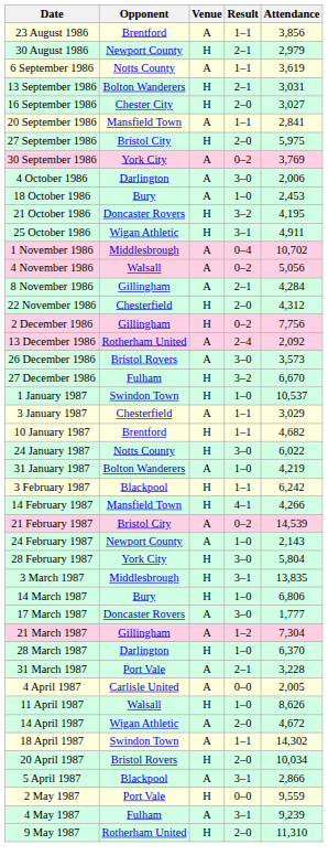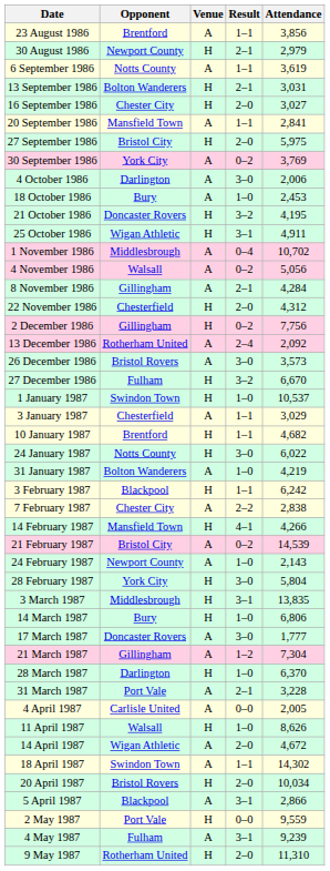+ row: 7 February 1987 | Chester City | A | 2–2 | 2,838
